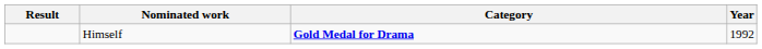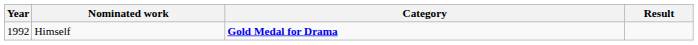columns swapped: Year <-> Result
